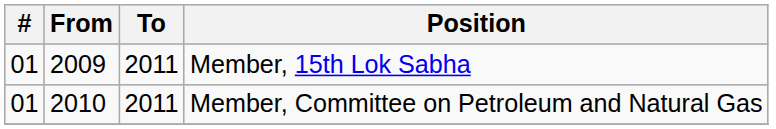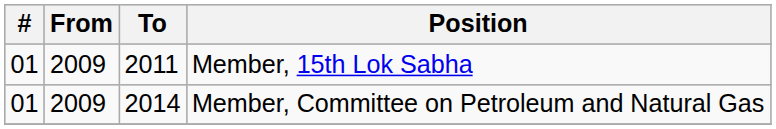Member, Committee on Petroleum and Natural Gas | From: 2010 -> 2009
Member, Committee on Petroleum and Natural Gas | To: 2011 -> 2014
